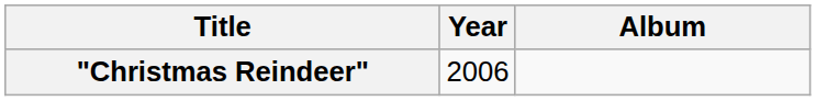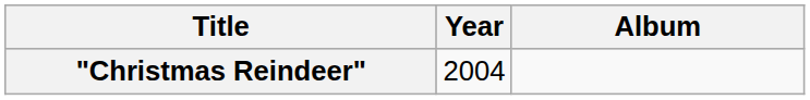"Christmas Reindeer" | Year: 2006 -> 2004
